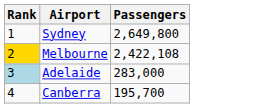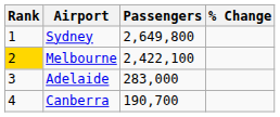+ column: % Change
Melbourne | Passengers: 2,422,108 -> 2,422,100
Adelaide | Rank: lightblue background -> no background
Canberra | Passengers: 195,700 -> 190,700
